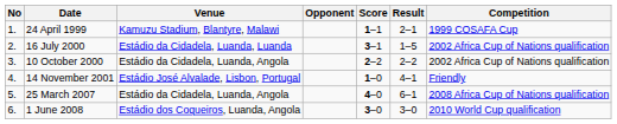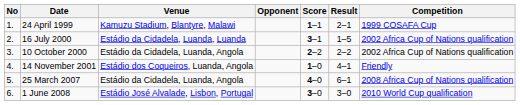14 November 2001 | Venue: Estádio José Alvalade, Lisbon, Portugal -> Estádio dos Coqueiros, Luanda, Angola
1 June 2008 | Venue: Estádio dos Coqueiros, Luanda, Angola -> Estádio José Alvalade, Lisbon, Portugal
